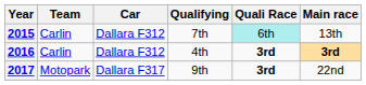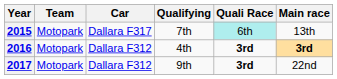2015 | Team: Carlin -> Motopark
2015 | Car: Dallara F312 -> Dallara F317
2016 | Team: Carlin -> Motopark
2017 | Car: Dallara F317 -> Dallara F312
